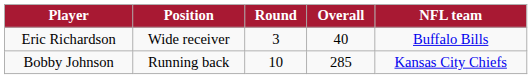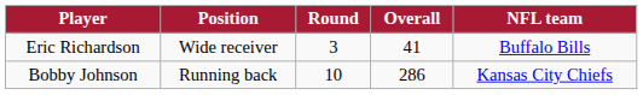Eric Richardson | Overall: 40 -> 41
Bobby Johnson | Overall: 285 -> 286
